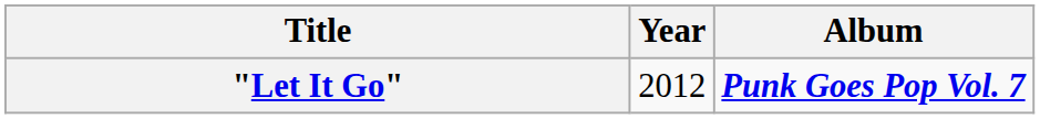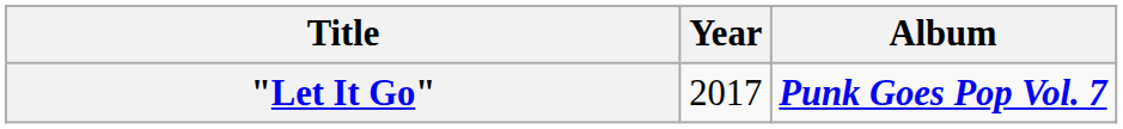"Let It Go" | Year: 2012 -> 2017
